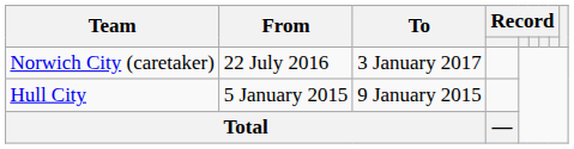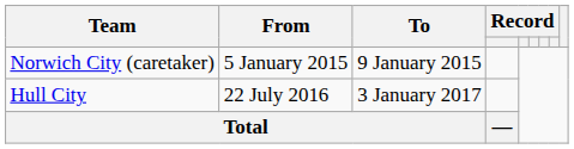Norwich City (caretaker) | From: 22 July 2016 -> 5 January 2015
Norwich City (caretaker) | To: 3 January 2017 -> 9 January 2015
Hull City | From: 5 January 2015 -> 22 July 2016
Hull City | To: 9 January 2015 -> 3 January 2017
